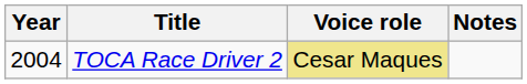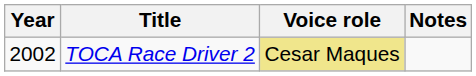TOCA Race Driver 2 | Year: 2004 -> 2002
